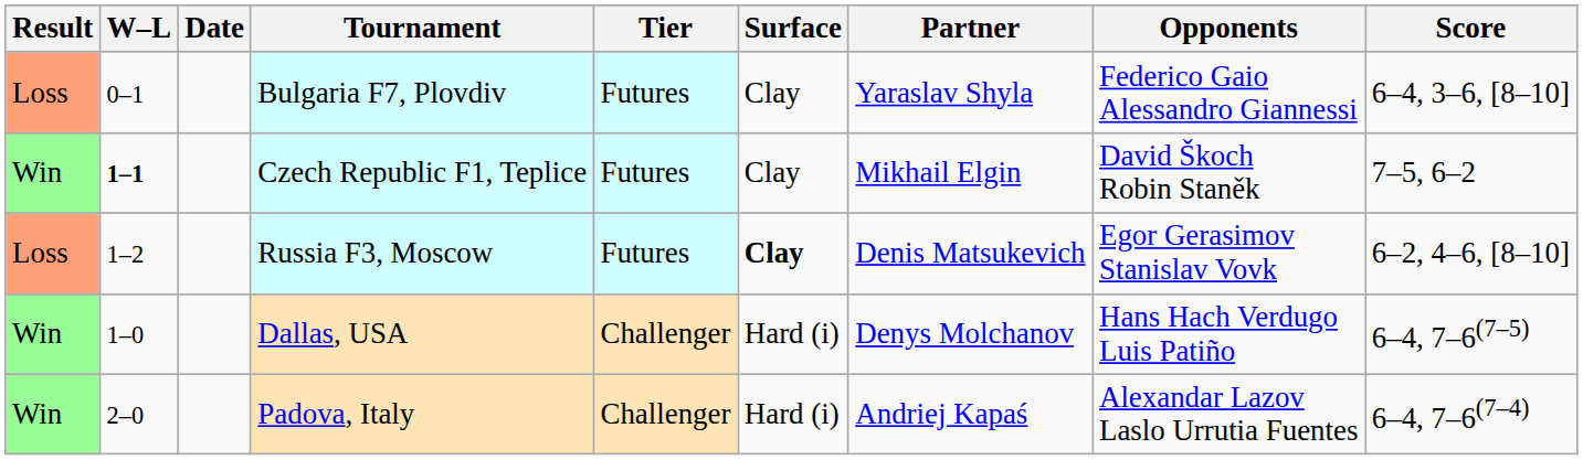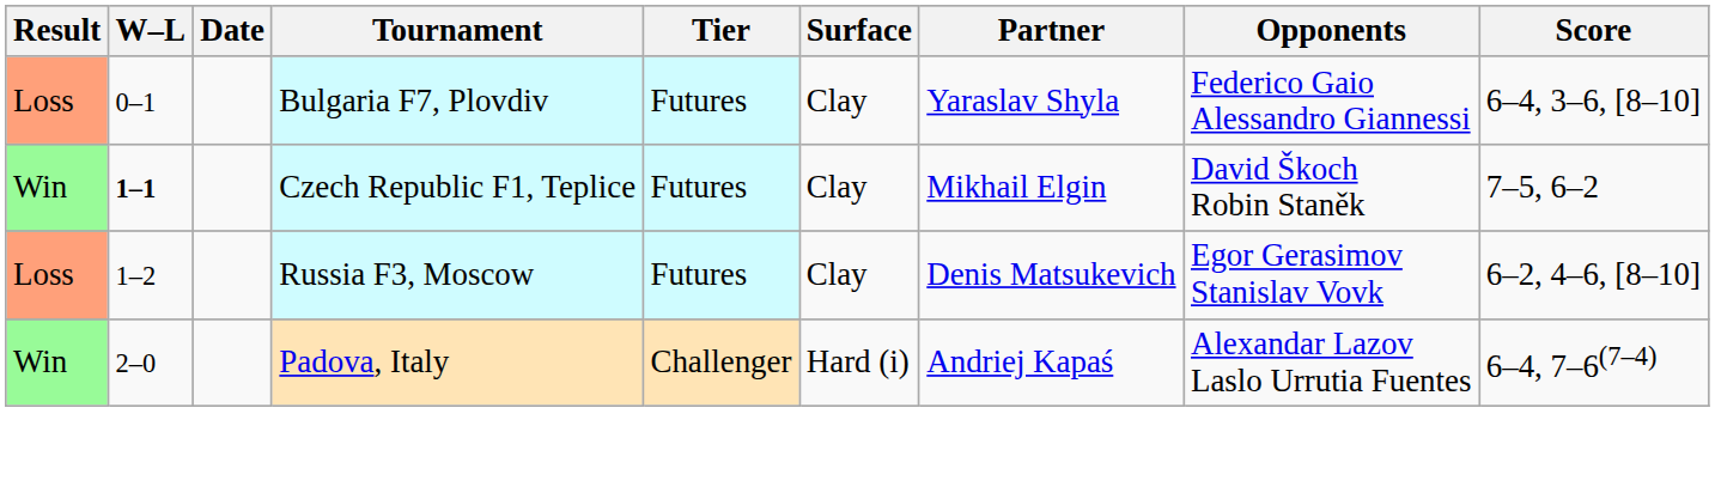Russia F3, Moscow | Surface: bold -> normal
- row: Win | 1–0 | Dallas, USA | Challenger | Hard (i) | Denys Molchanov | Hans Hach Verdugo Luis Patiño | 6–4, 7–6(7–5)
